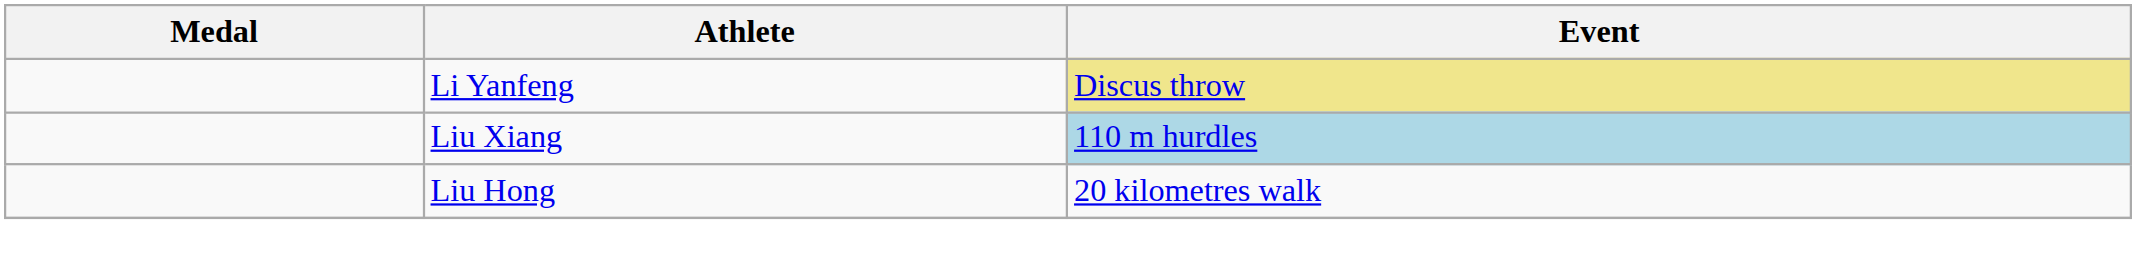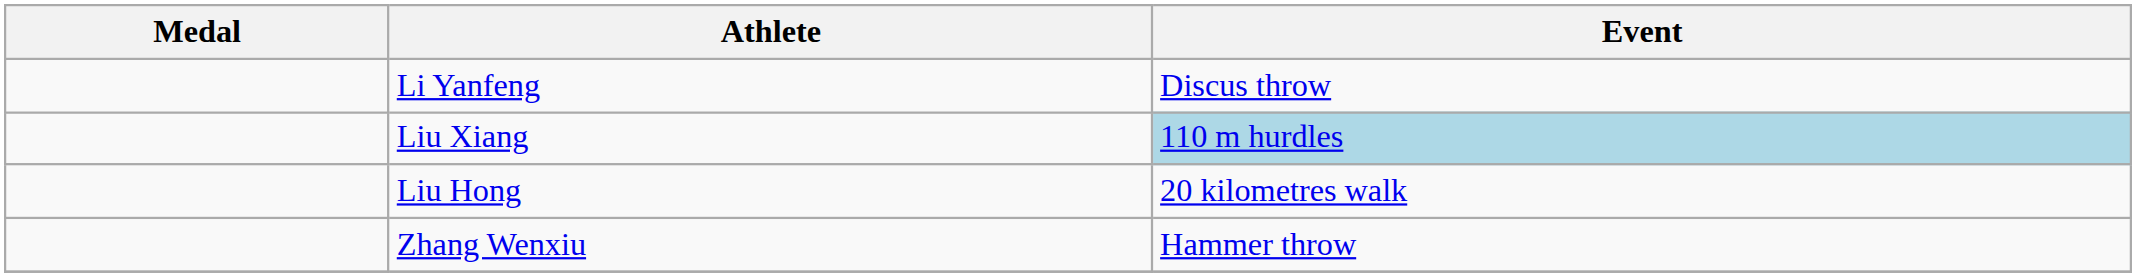Li Yanfeng | Event: khaki background -> no background
+ row: Zhang Wenxiu | Hammer throw
